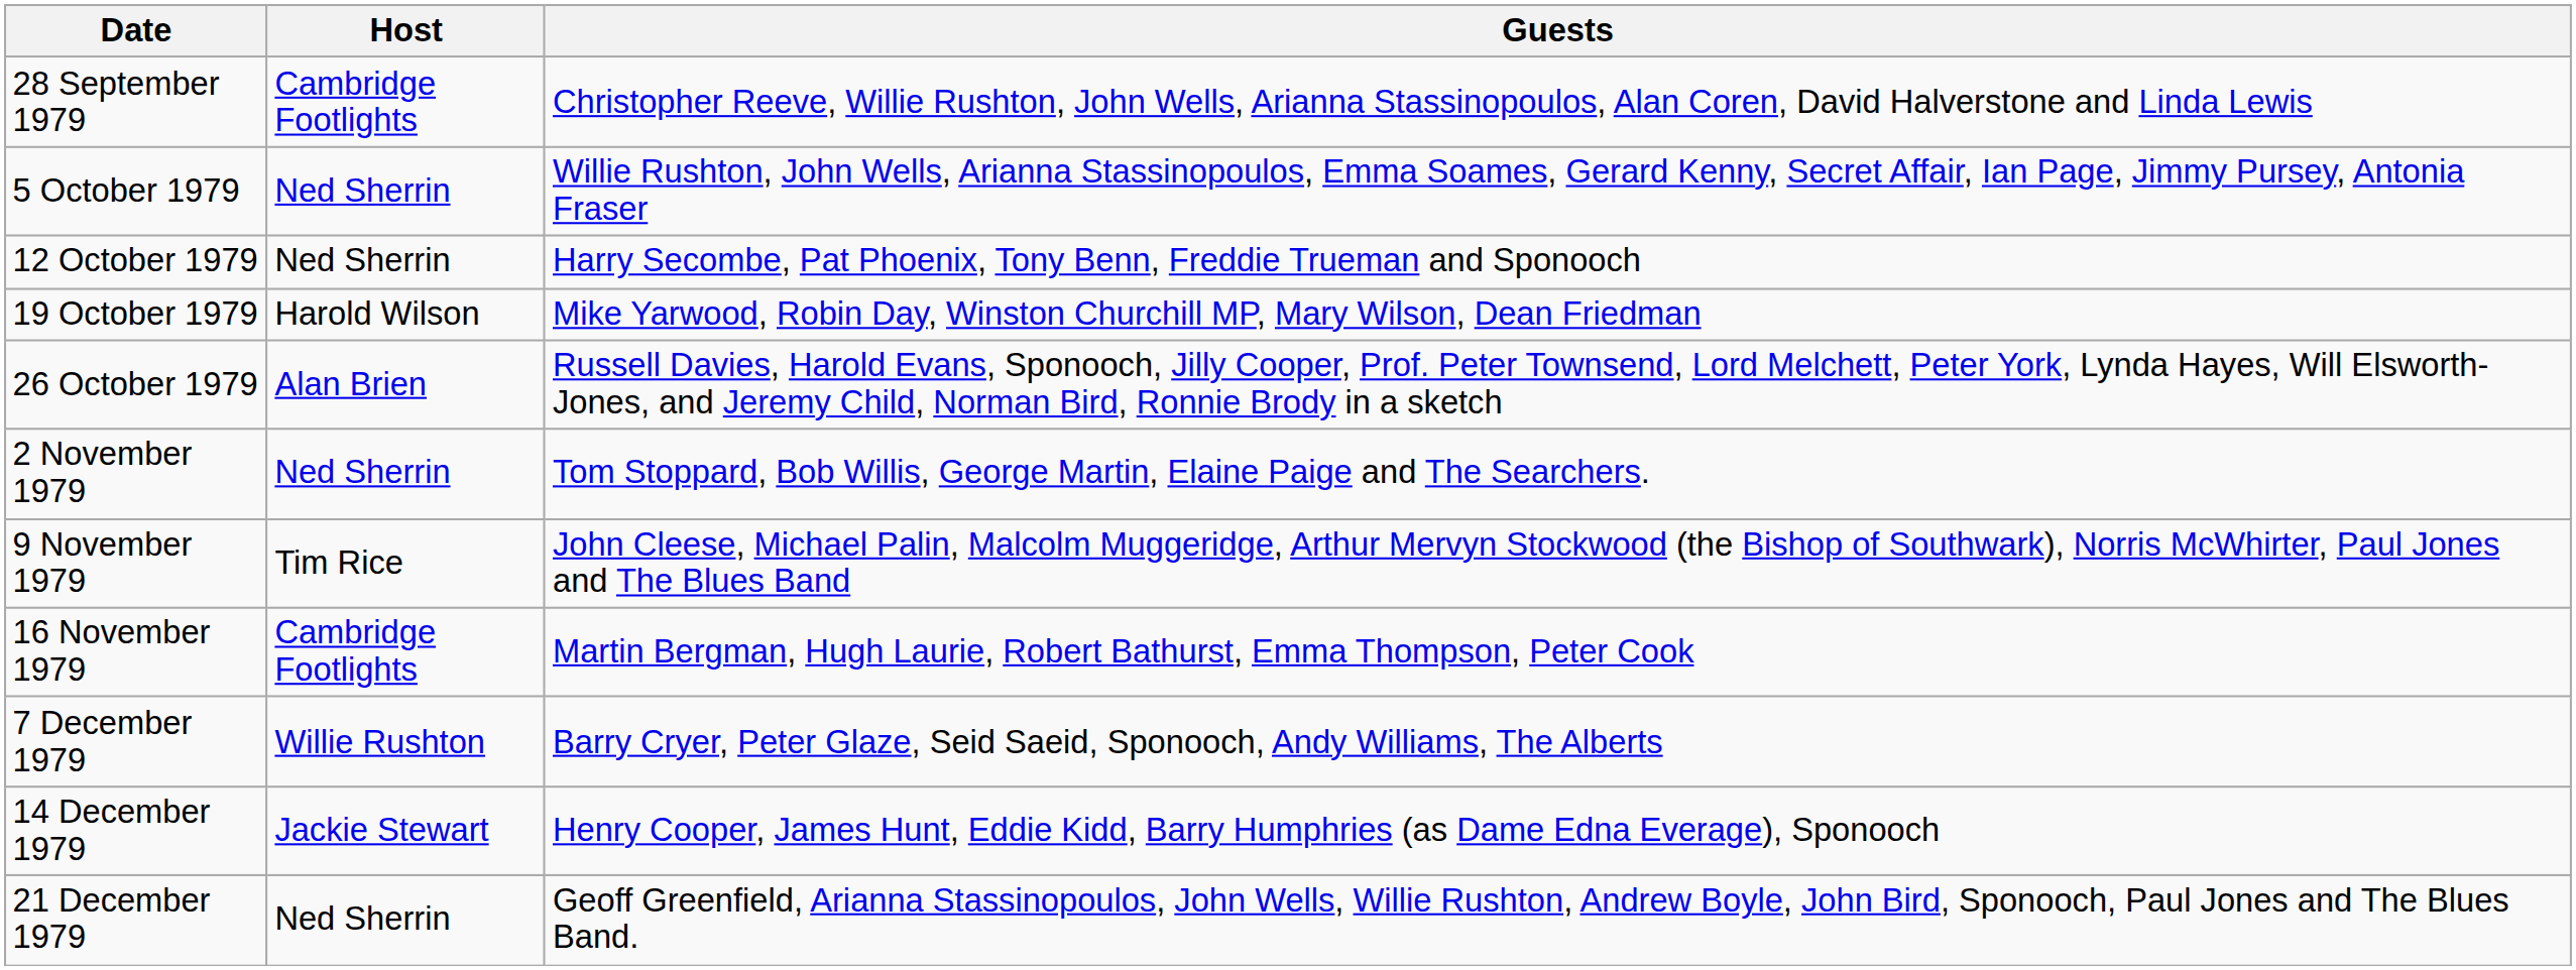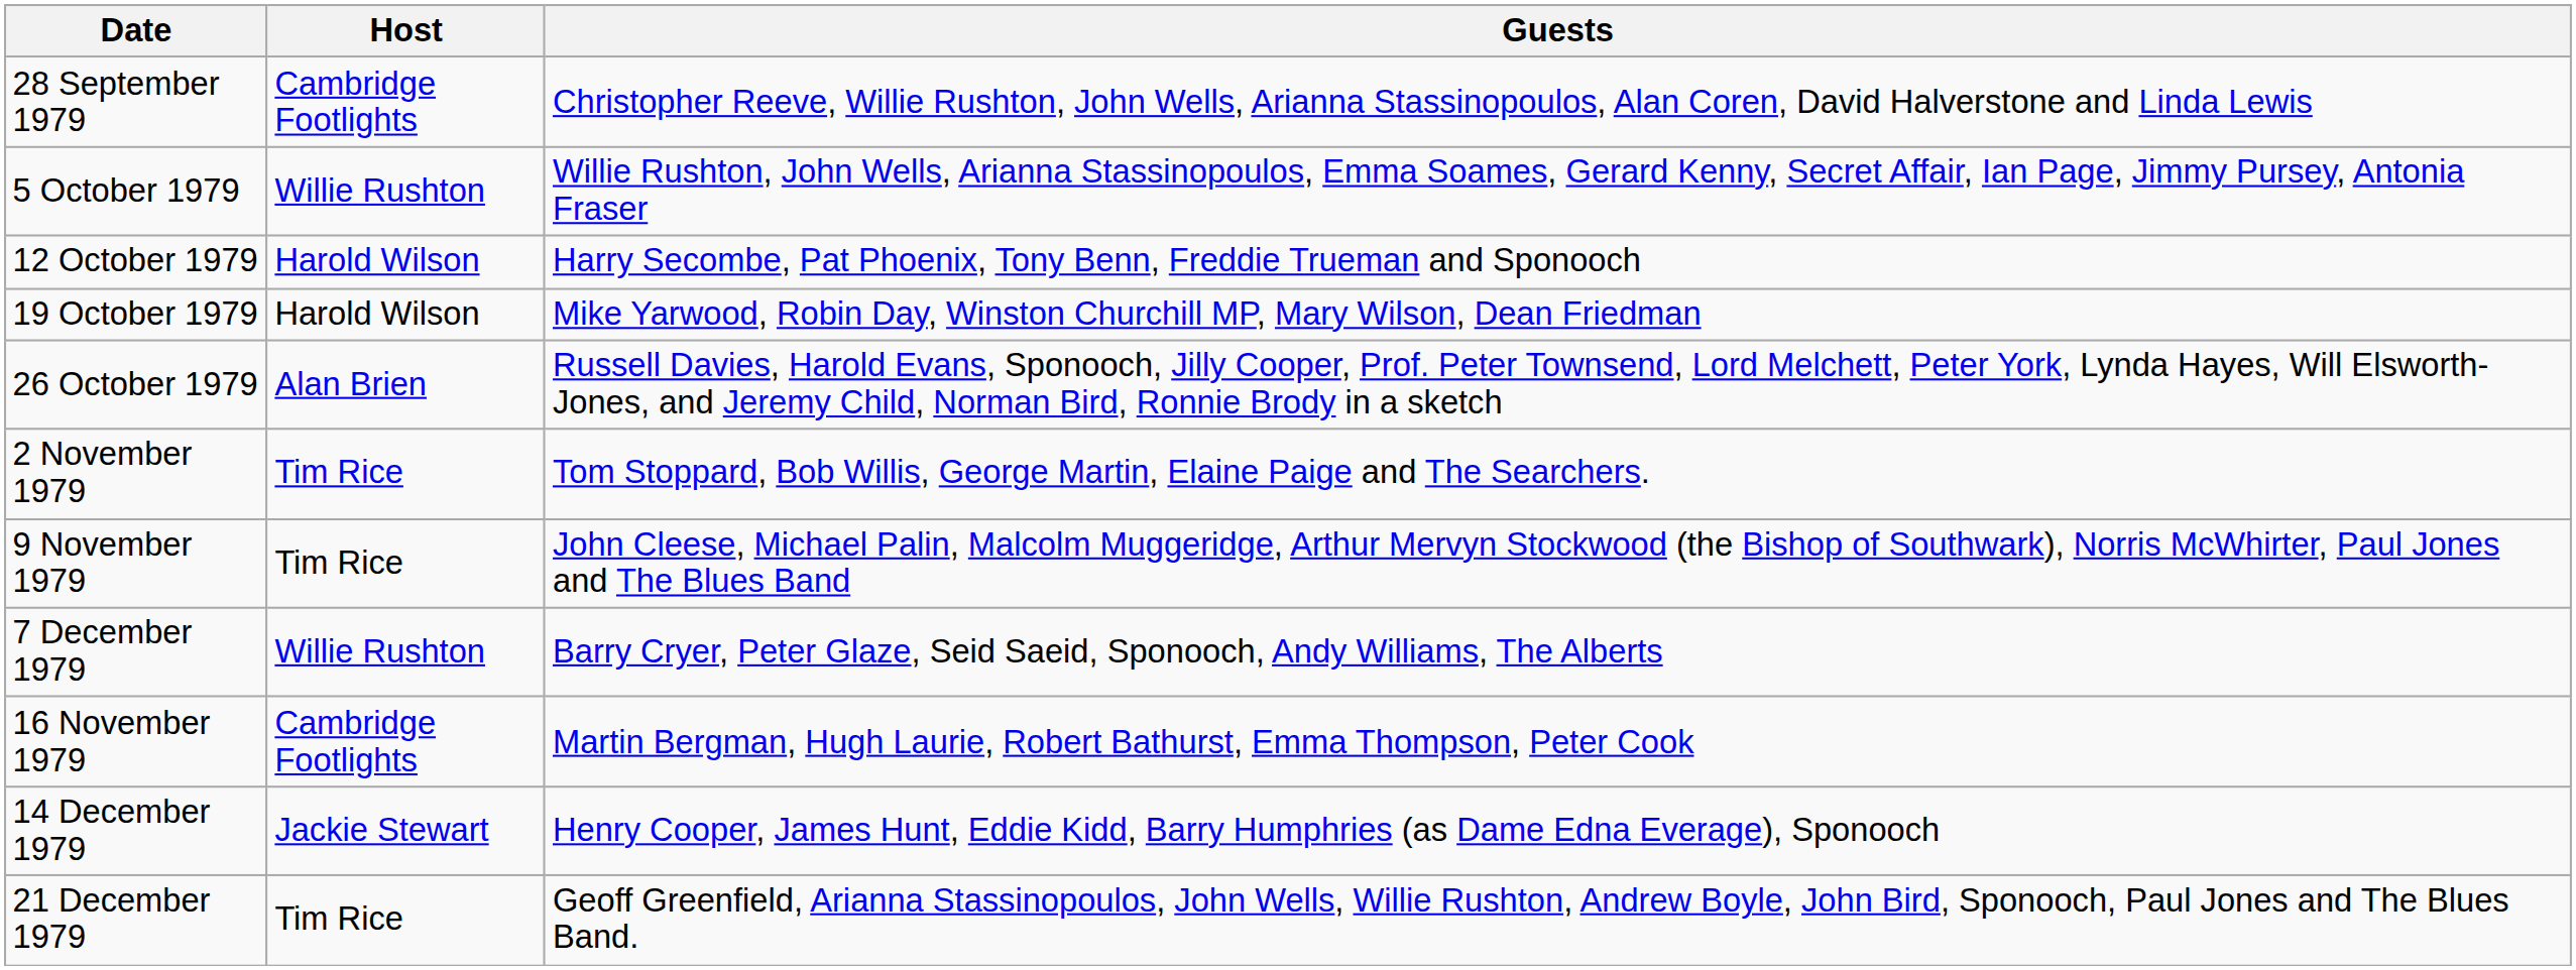5 October 1979 | Host: Ned Sherrin -> Willie Rushton
12 October 1979 | Host: Ned Sherrin -> Harold Wilson
2 November 1979 | Host: Ned Sherrin -> Tim Rice
rows swapped: 16 November 1979 <-> 7 December 1979
21 December 1979 | Host: Ned Sherrin -> Tim Rice
